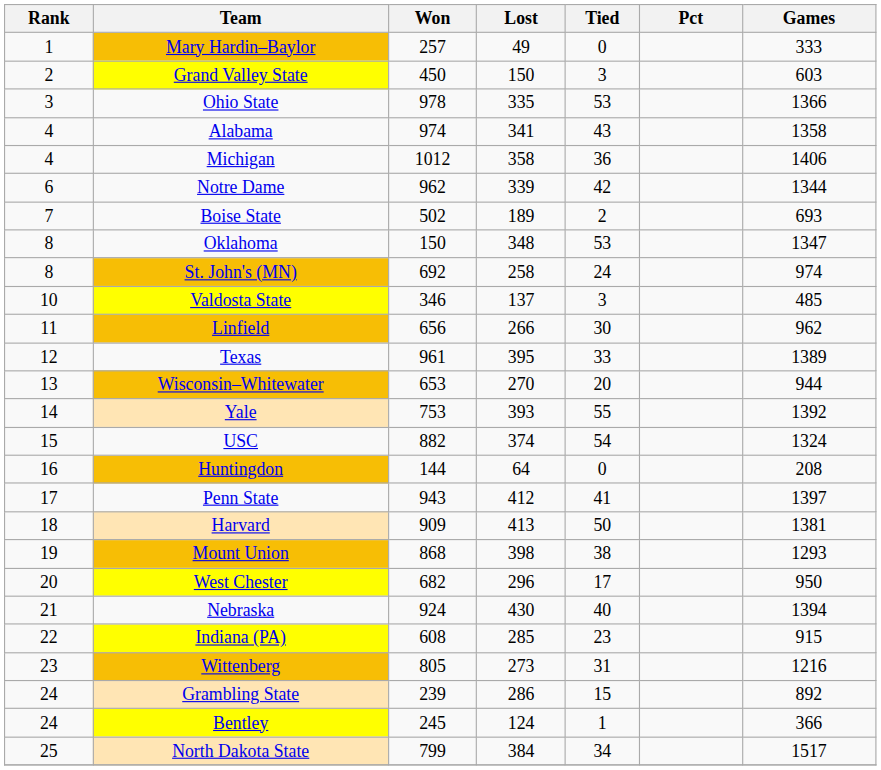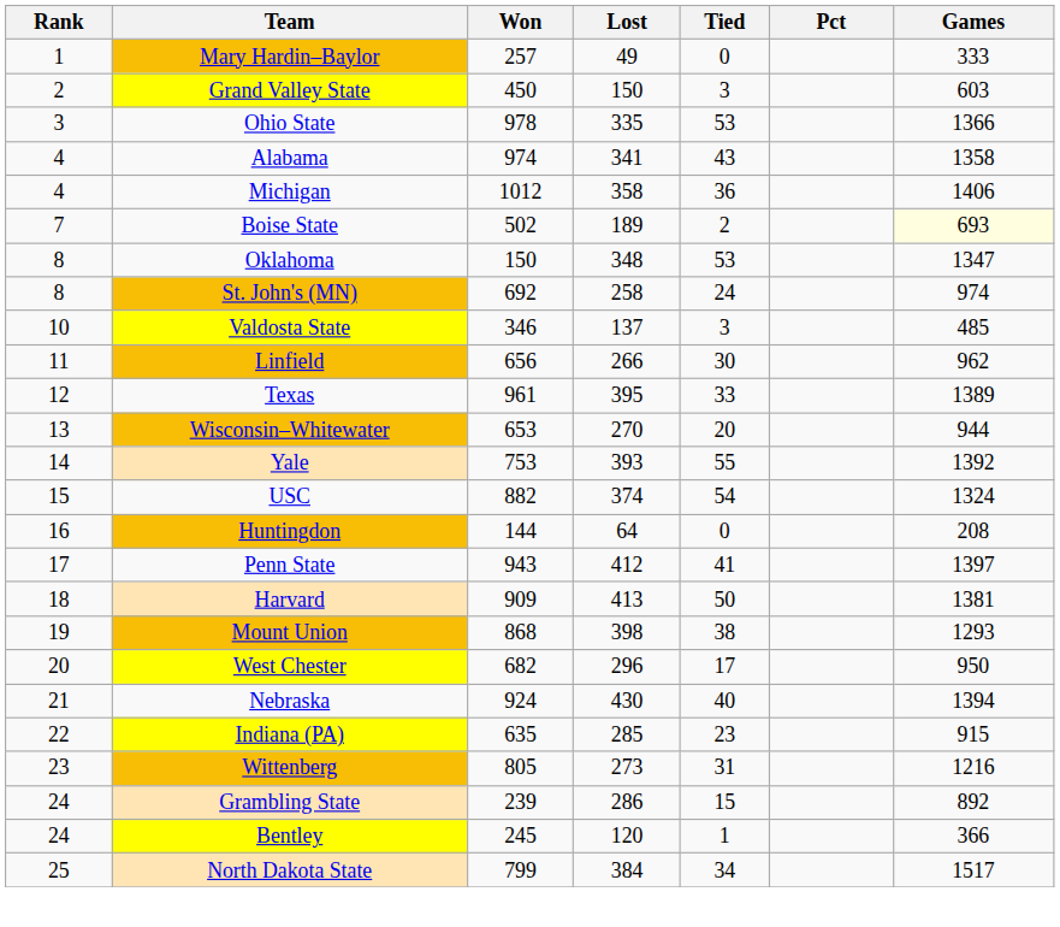- row: 6 | Notre Dame | 962 | 339 | 42 | 1344
Boise State | Games: no background -> lightyellow background
Indiana (PA) | Won: 608 -> 635
Bentley | Lost: 124 -> 120
